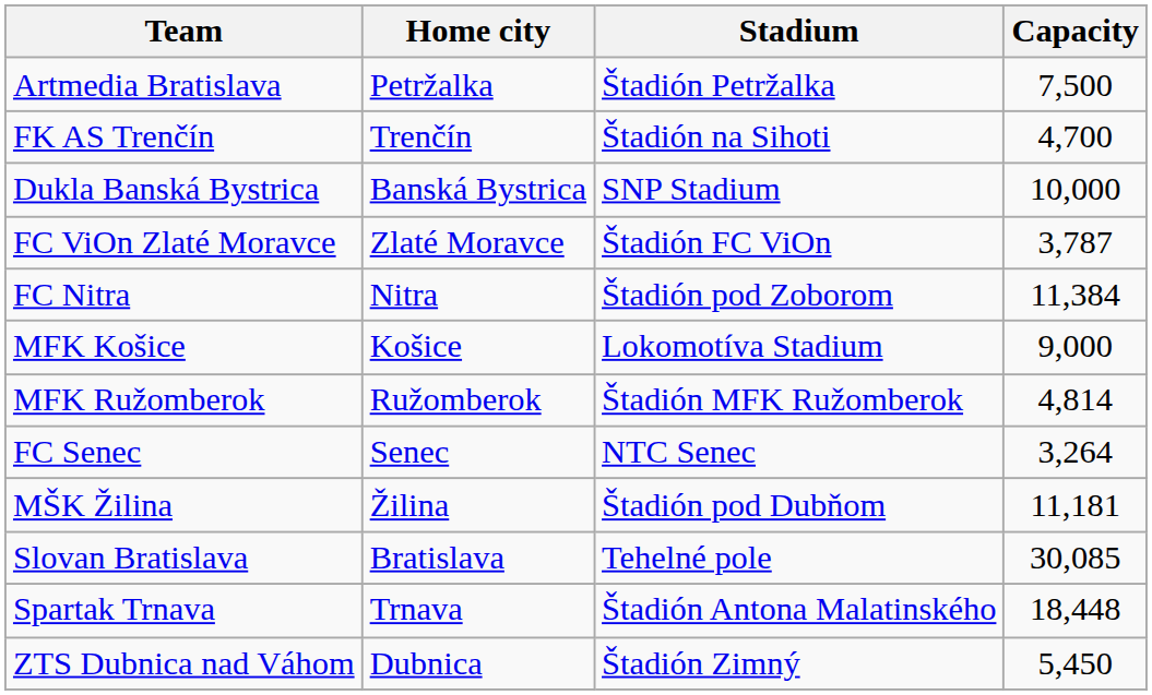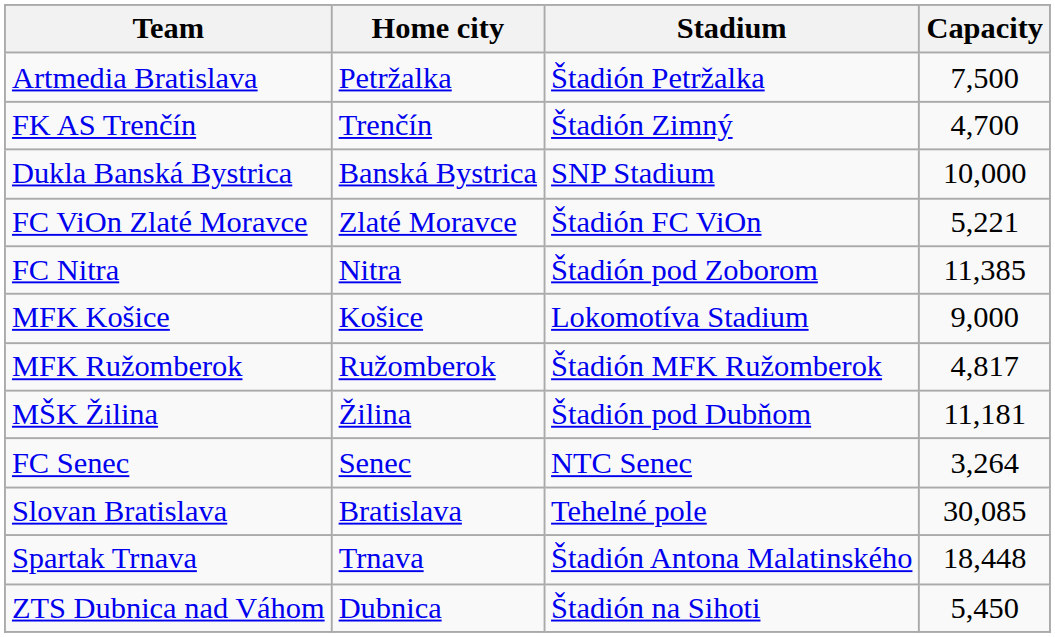FK AS Trenčín | Stadium: Štadión na Sihoti -> Štadión Zimný
FC ViOn Zlaté Moravce | Capacity: 3,787 -> 5,221
FC Nitra | Capacity: 11,384 -> 11,385
MFK Ružomberok | Capacity: 4,814 -> 4,817
rows swapped: MŠK Žilina <-> FC Senec
ZTS Dubnica nad Váhom | Stadium: Štadión Zimný -> Štadión na Sihoti
